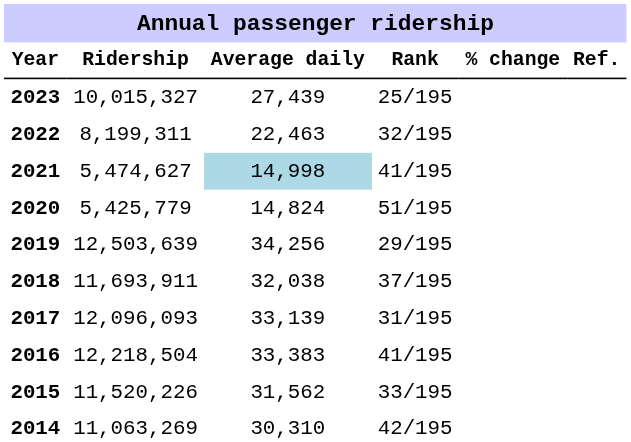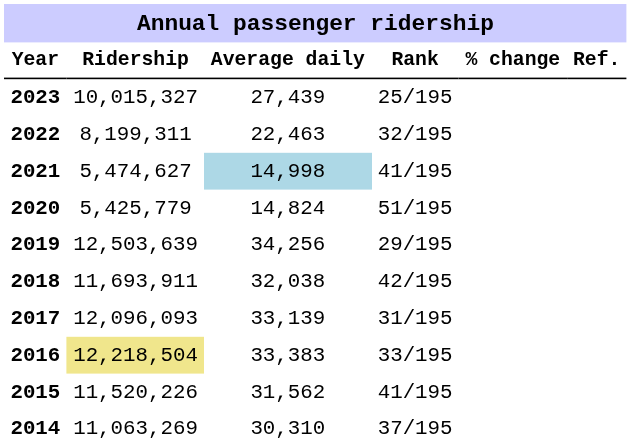2018 | Rank: 37/195 -> 42/195
2016 | Ridership: no background -> khaki background
2016 | Rank: 41/195 -> 33/195
2015 | Rank: 33/195 -> 41/195
2014 | Rank: 42/195 -> 37/195
